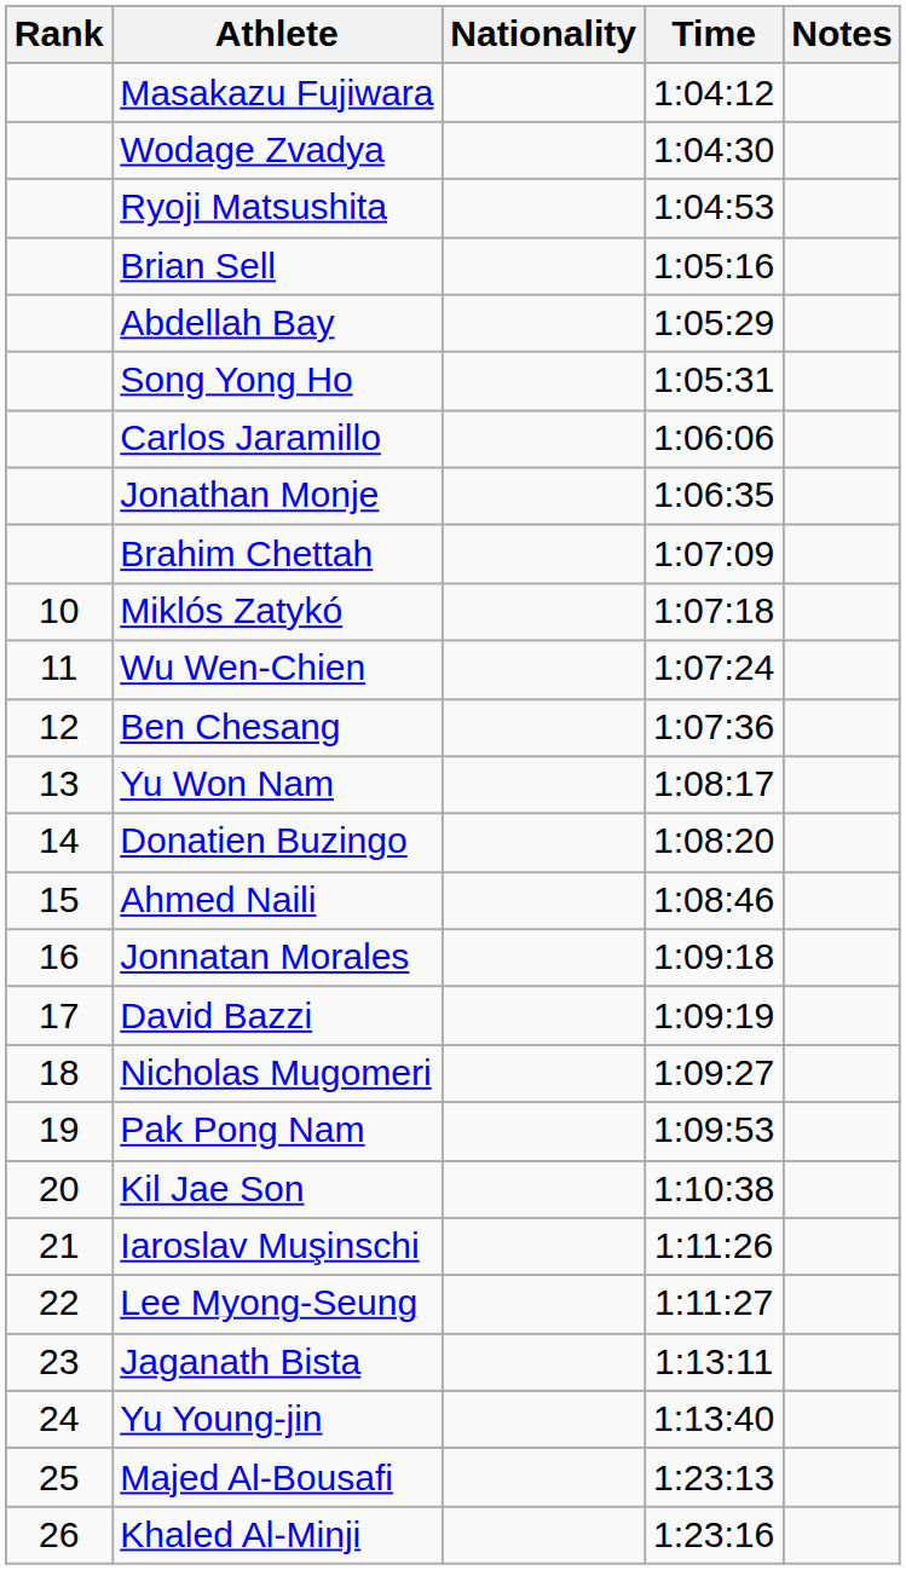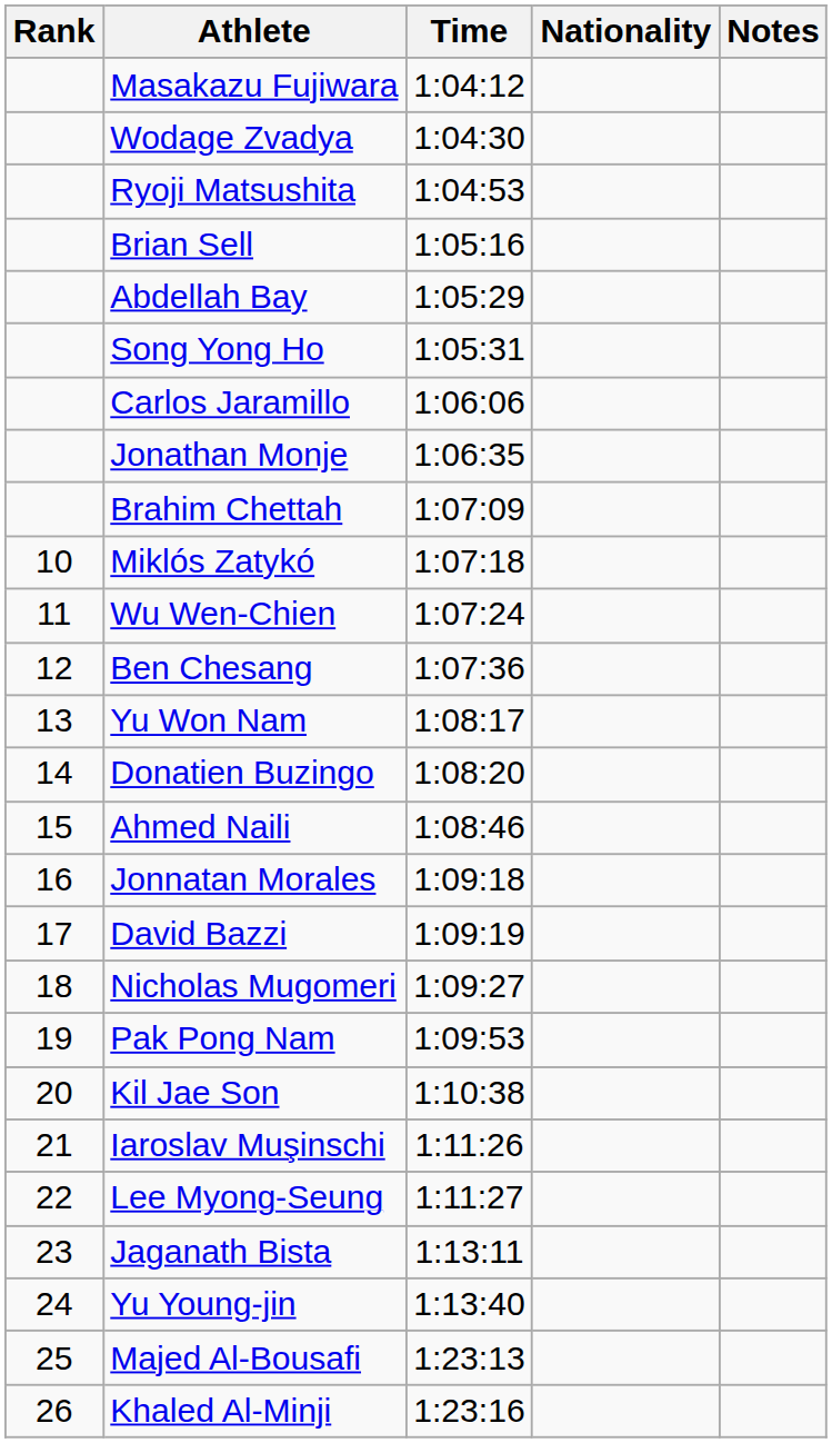columns swapped: Nationality <-> Time
